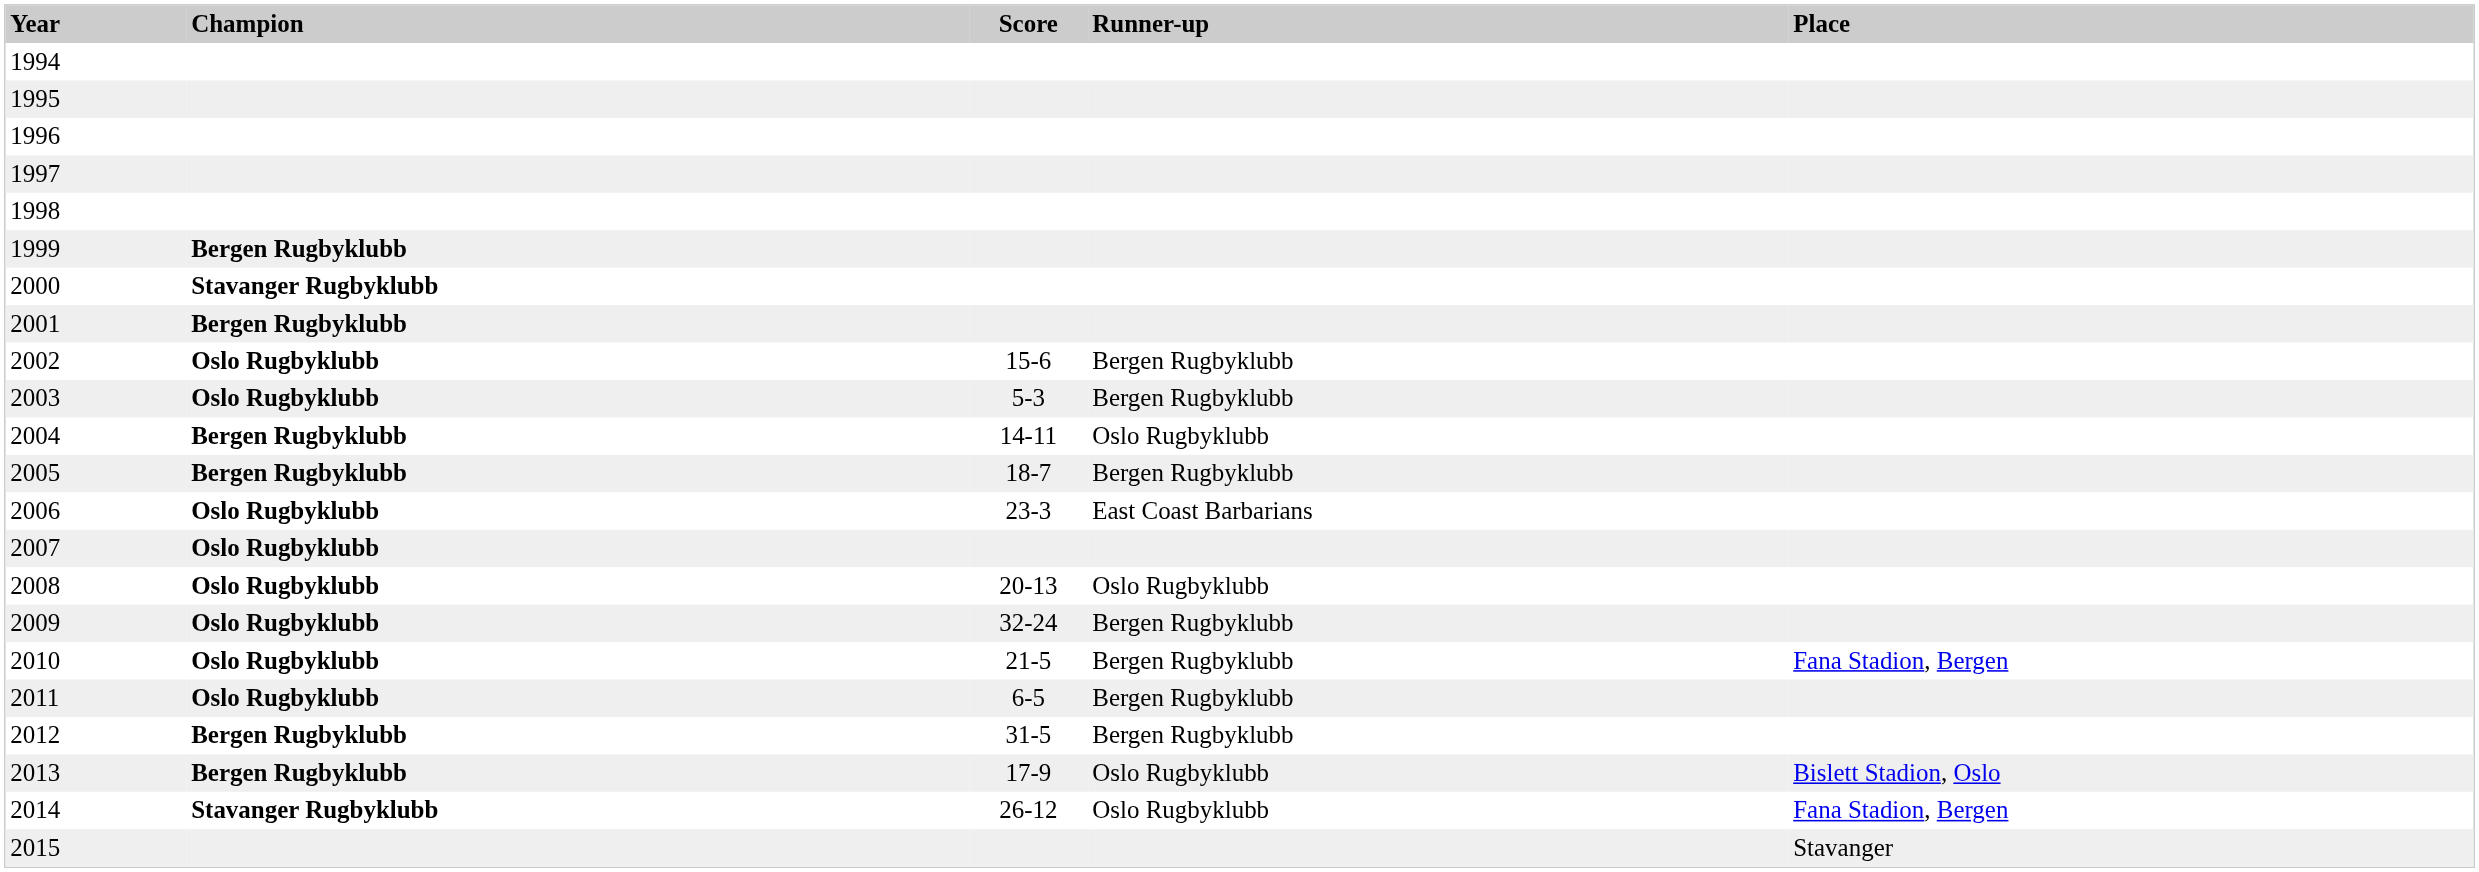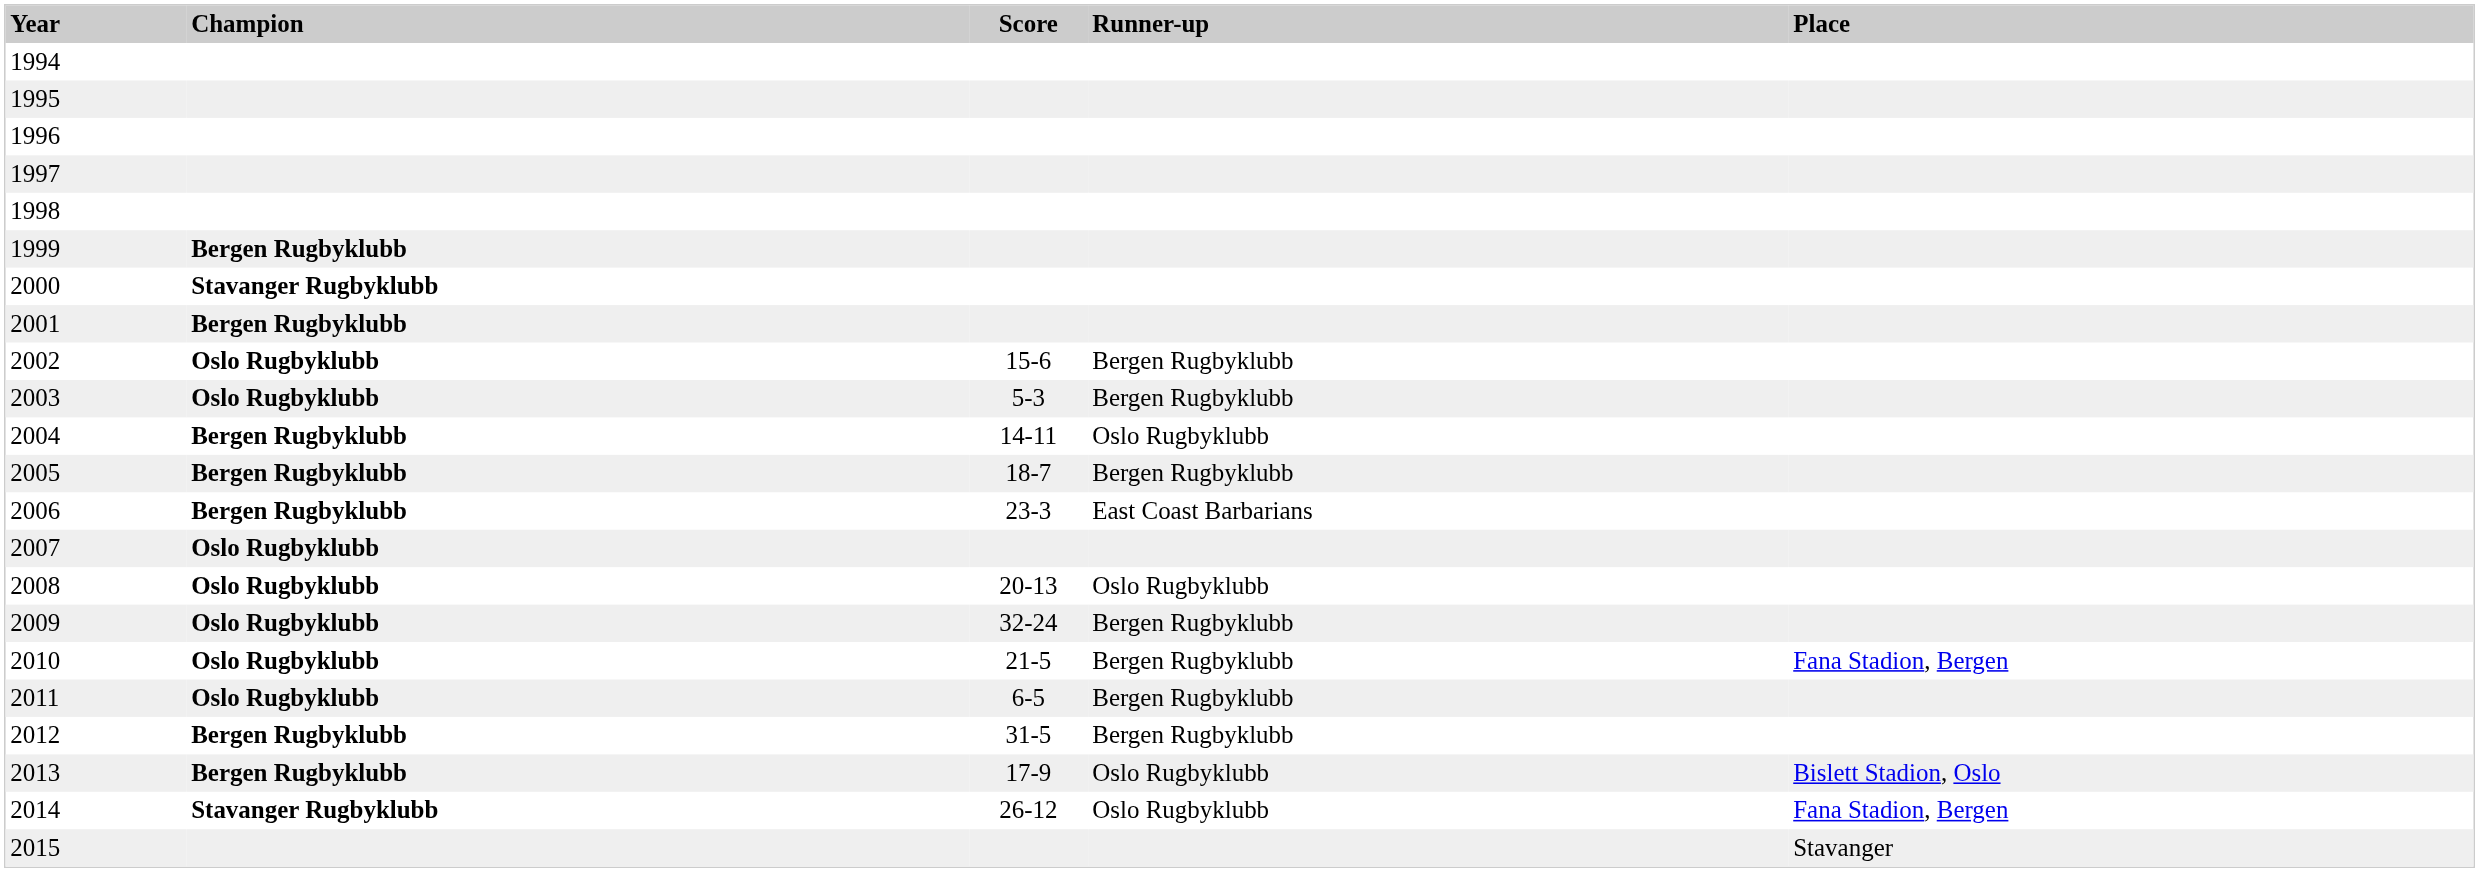2006 | Champion: Oslo Rugbyklubb -> Bergen Rugbyklubb
